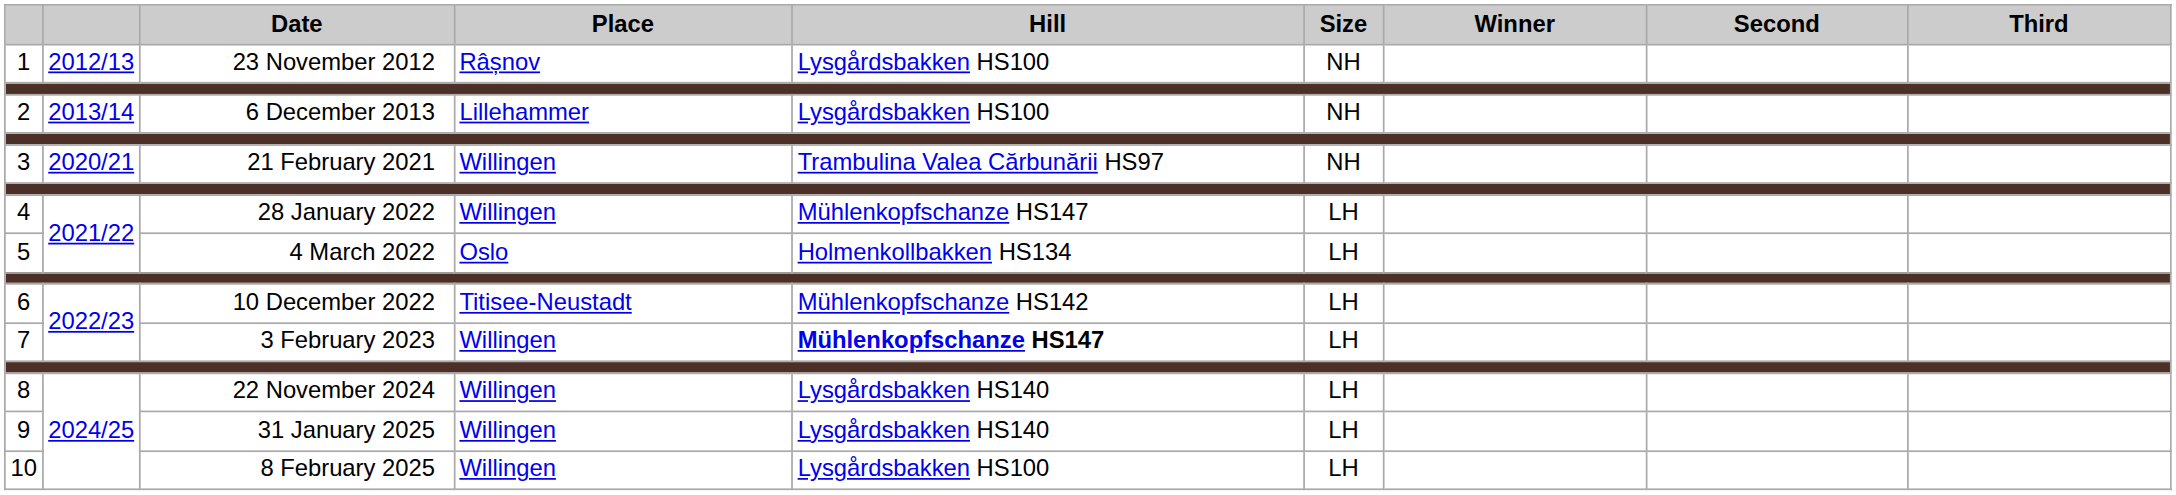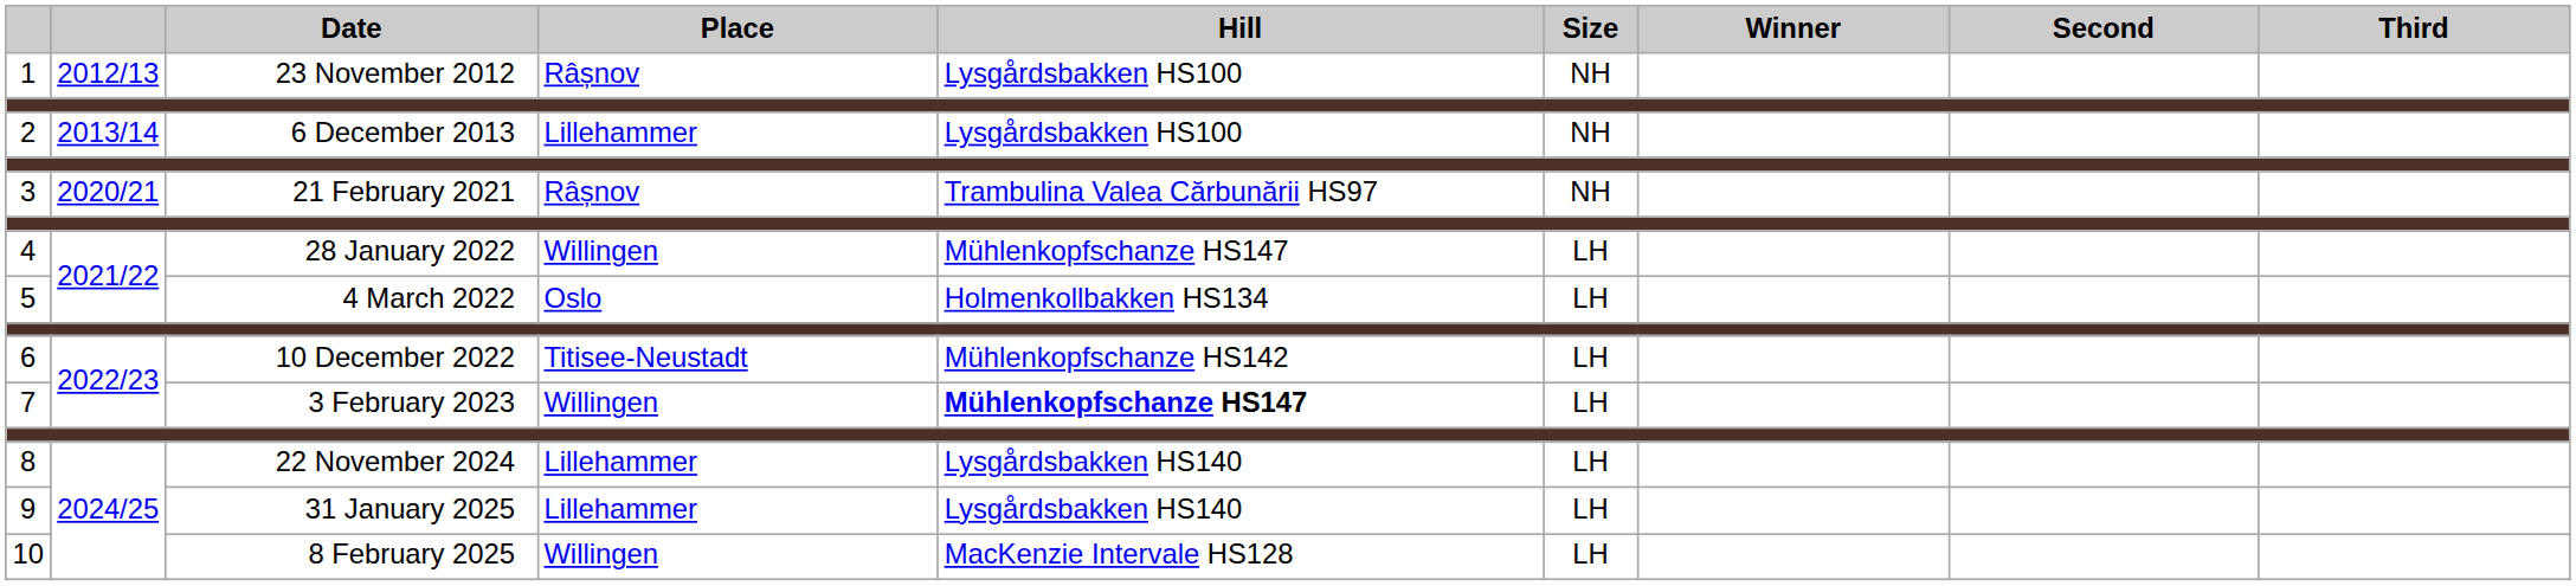3 | Place: Willingen -> Râșnov
8 | Place: Willingen -> Lillehammer
9 | Place: Willingen -> Lillehammer
10 | Hill: Lysgårdsbakken HS100 -> MacKenzie Intervale HS128
